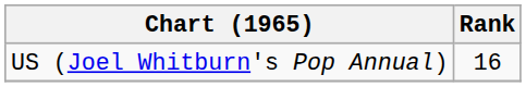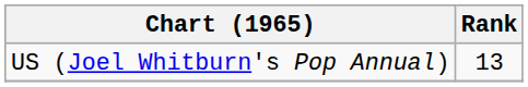US (Joel Whitburn's Pop Annual) | Rank: 16 -> 13
